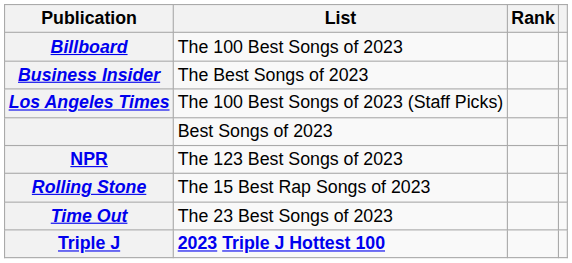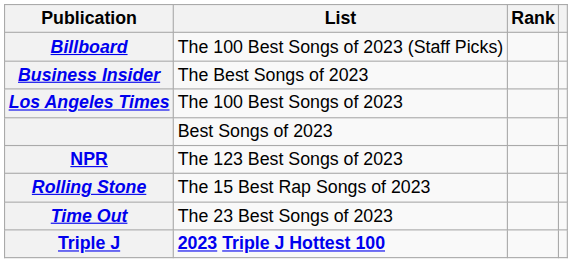Billboard | List: The 100 Best Songs of 2023 -> The 100 Best Songs of 2023 (Staff Picks)
Los Angeles Times | List: The 100 Best Songs of 2023 (Staff Picks) -> The 100 Best Songs of 2023
